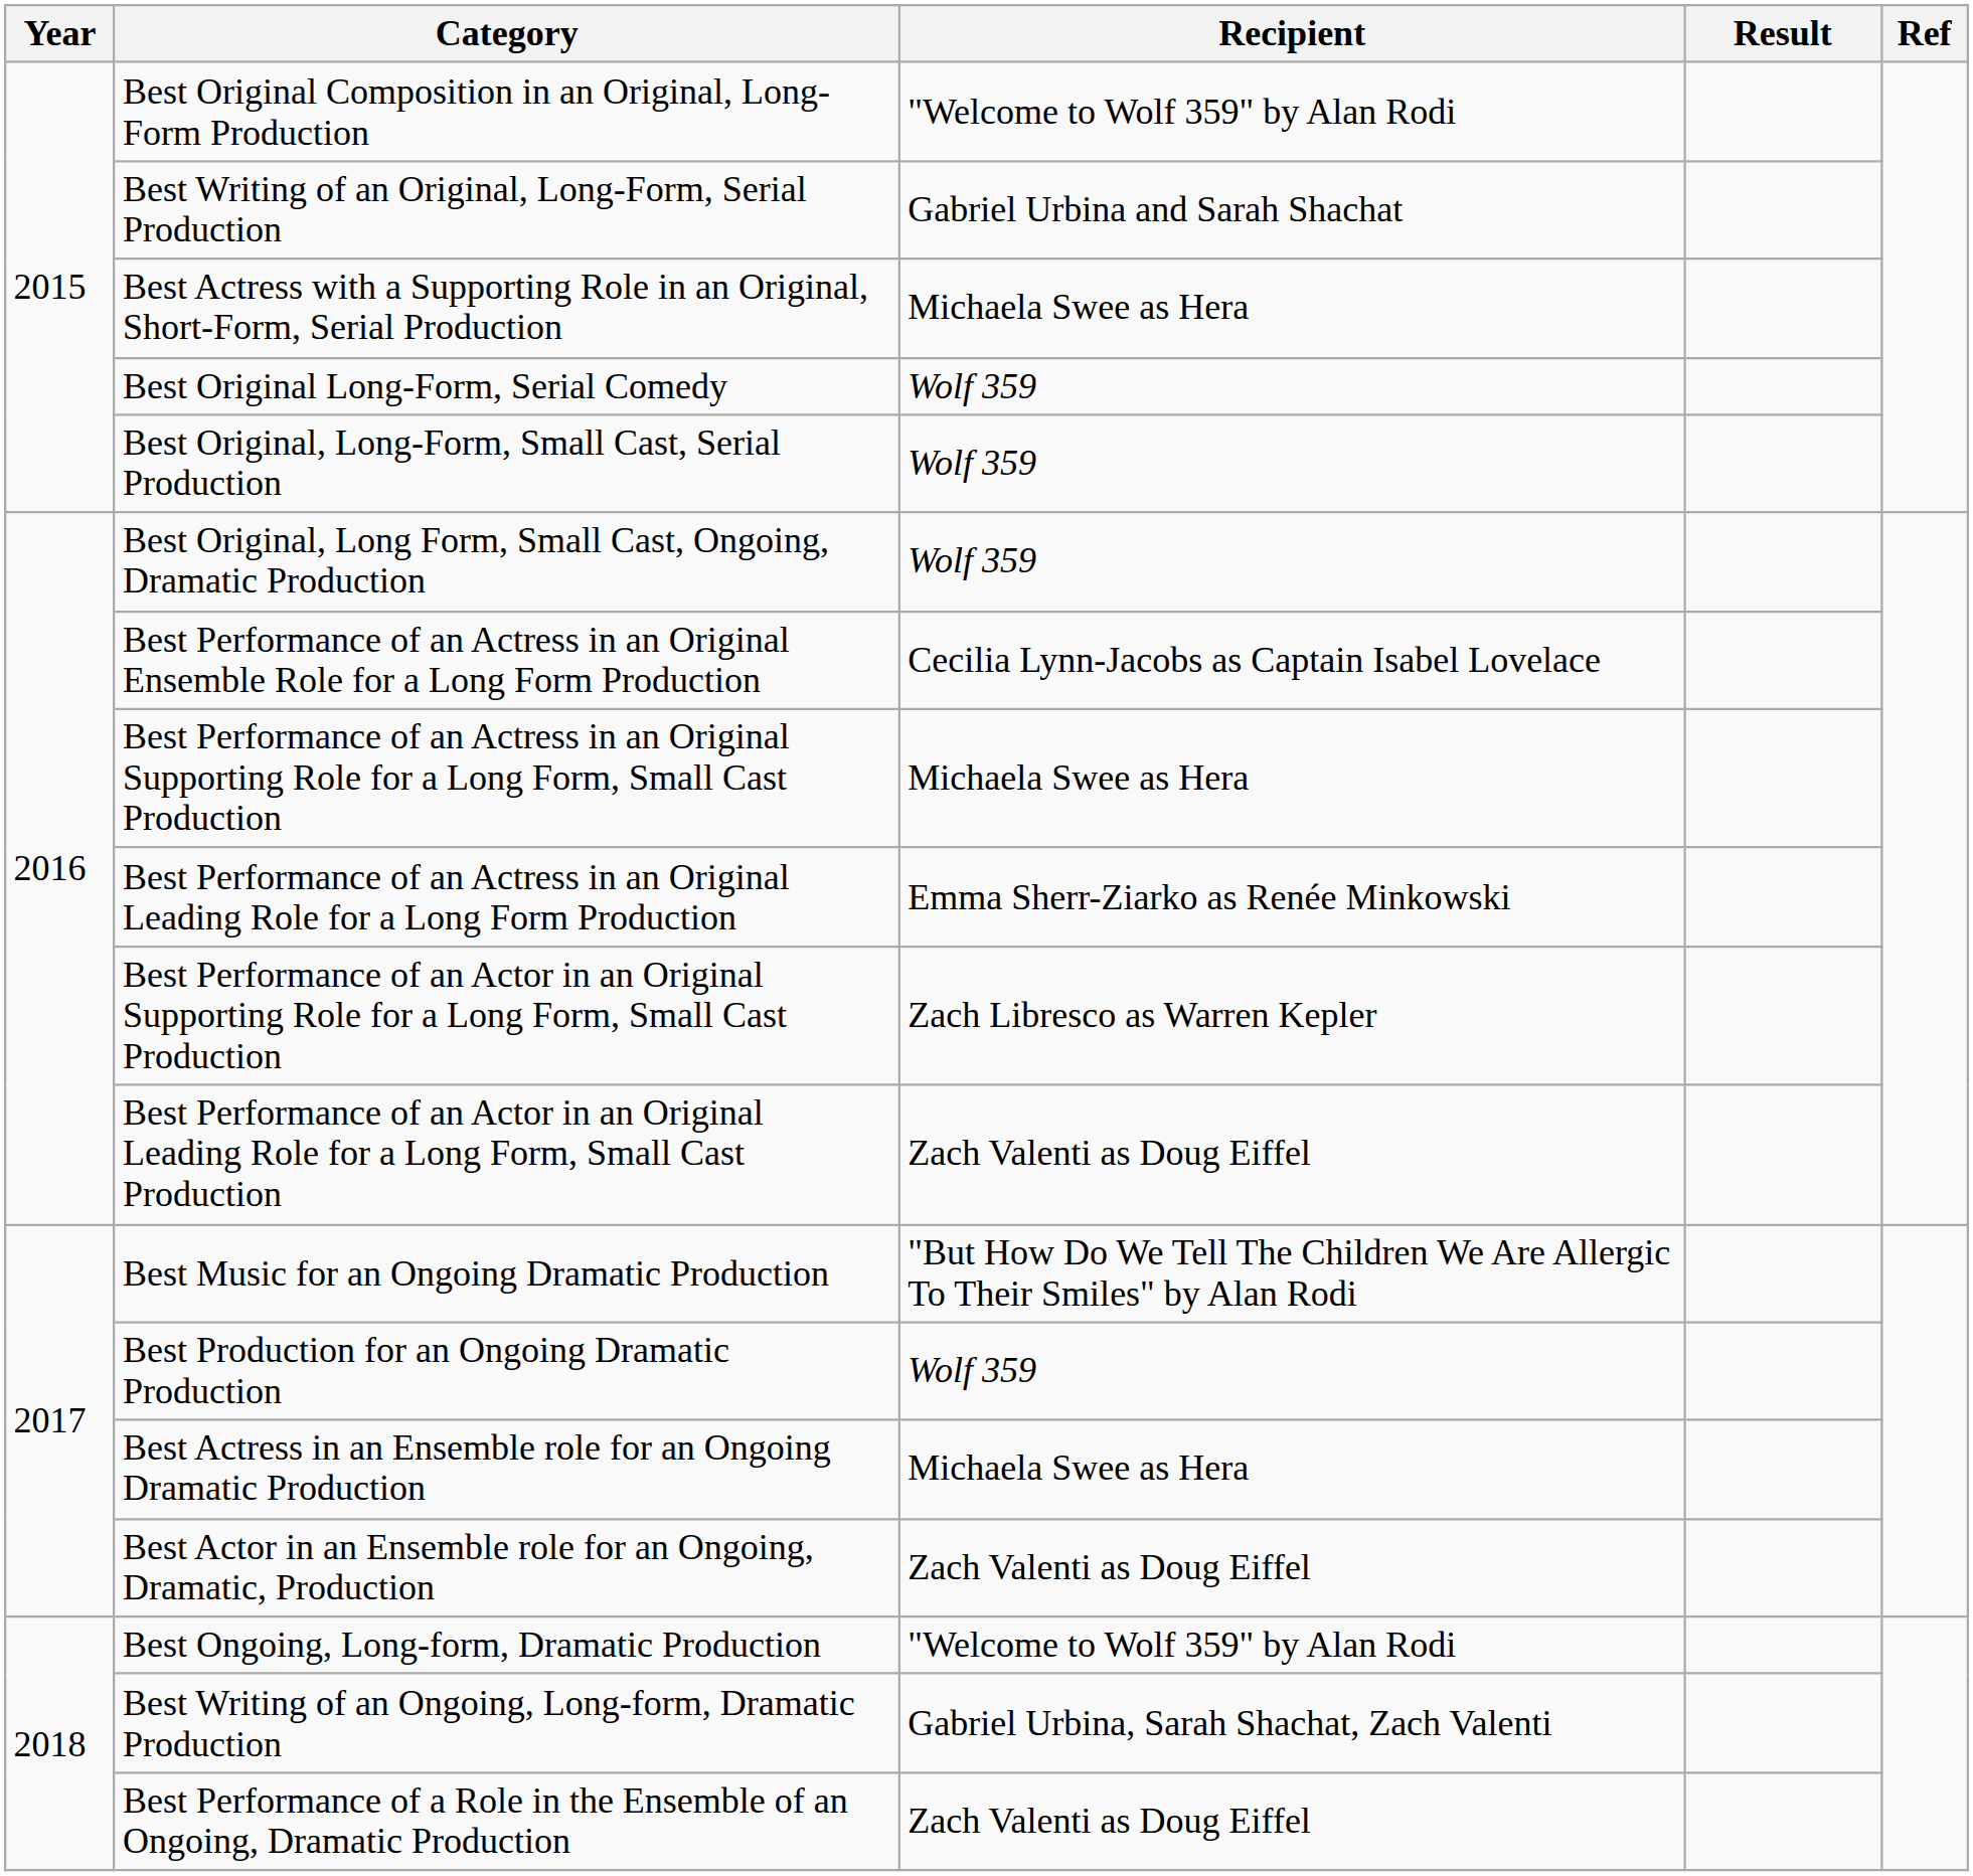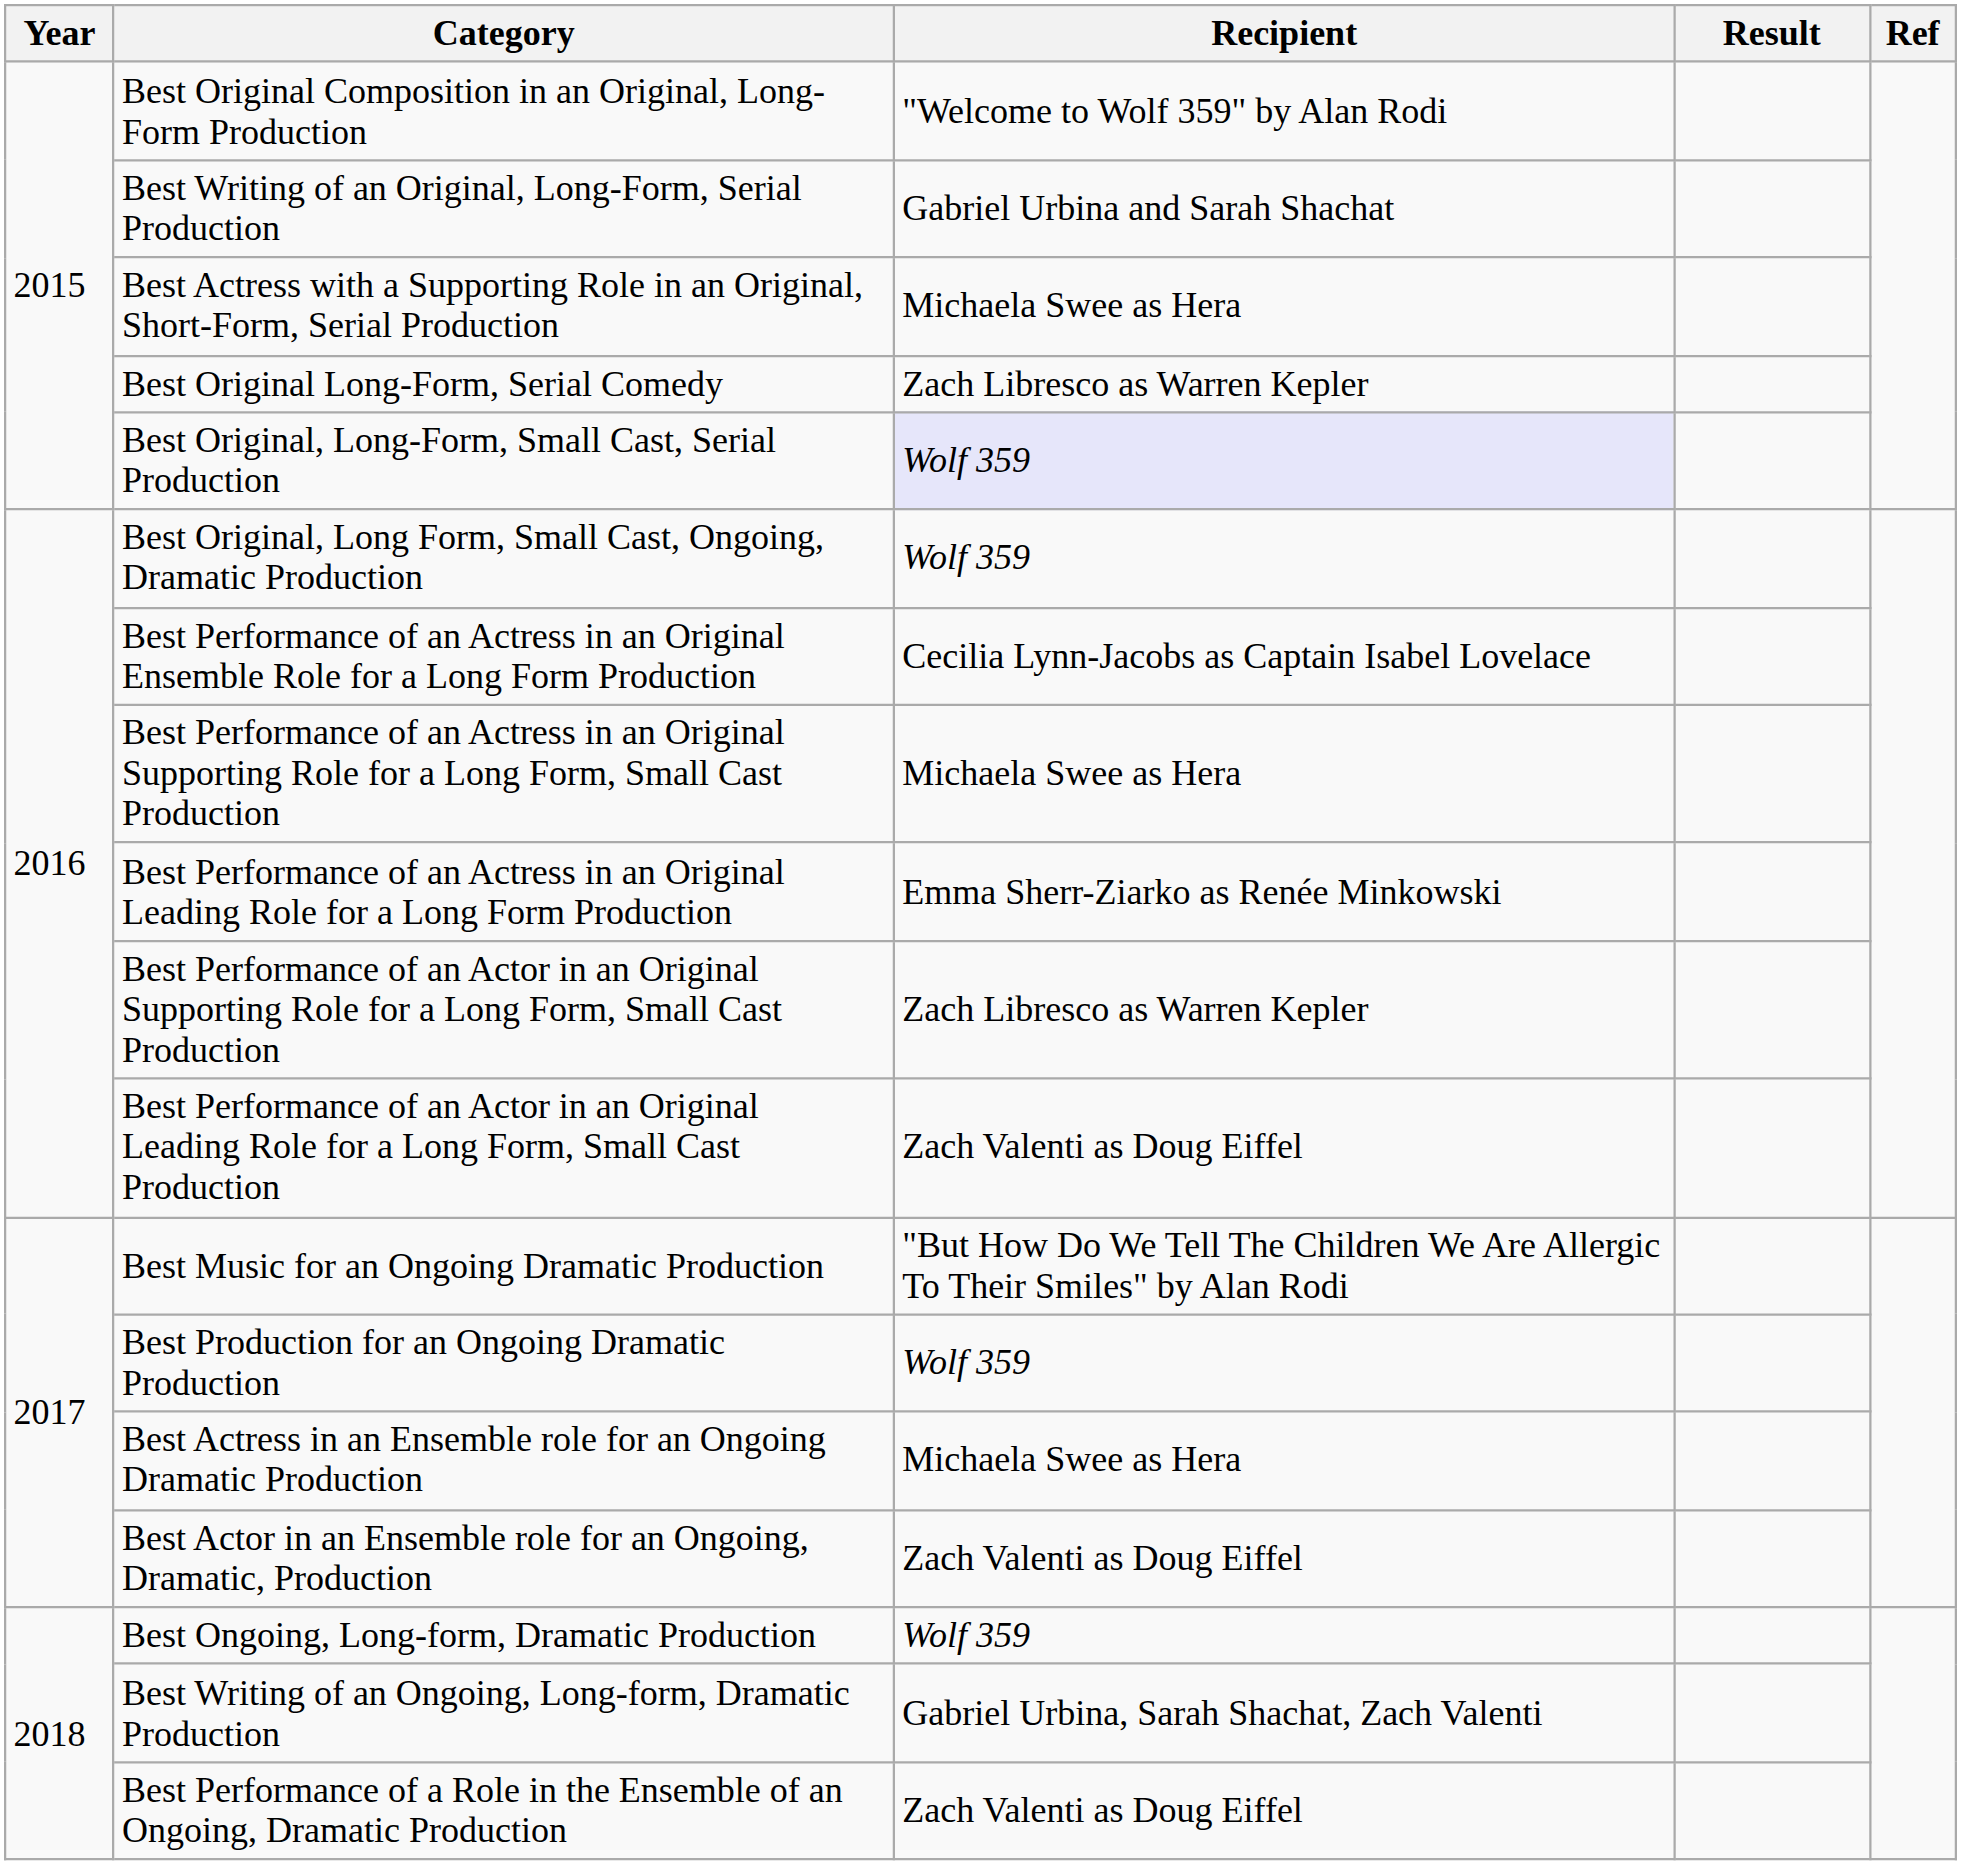Best Original Long-Form, Serial Comedy | Recipient: Wolf 359 -> Zach Libresco as Warren Kepler
Best Original, Long-Form, Small Cast, Serial Production | Recipient: no background -> lavender background
Best Ongoing, Long-form, Dramatic Production | Recipient: "Welcome to Wolf 359" by Alan Rodi -> Wolf 359
